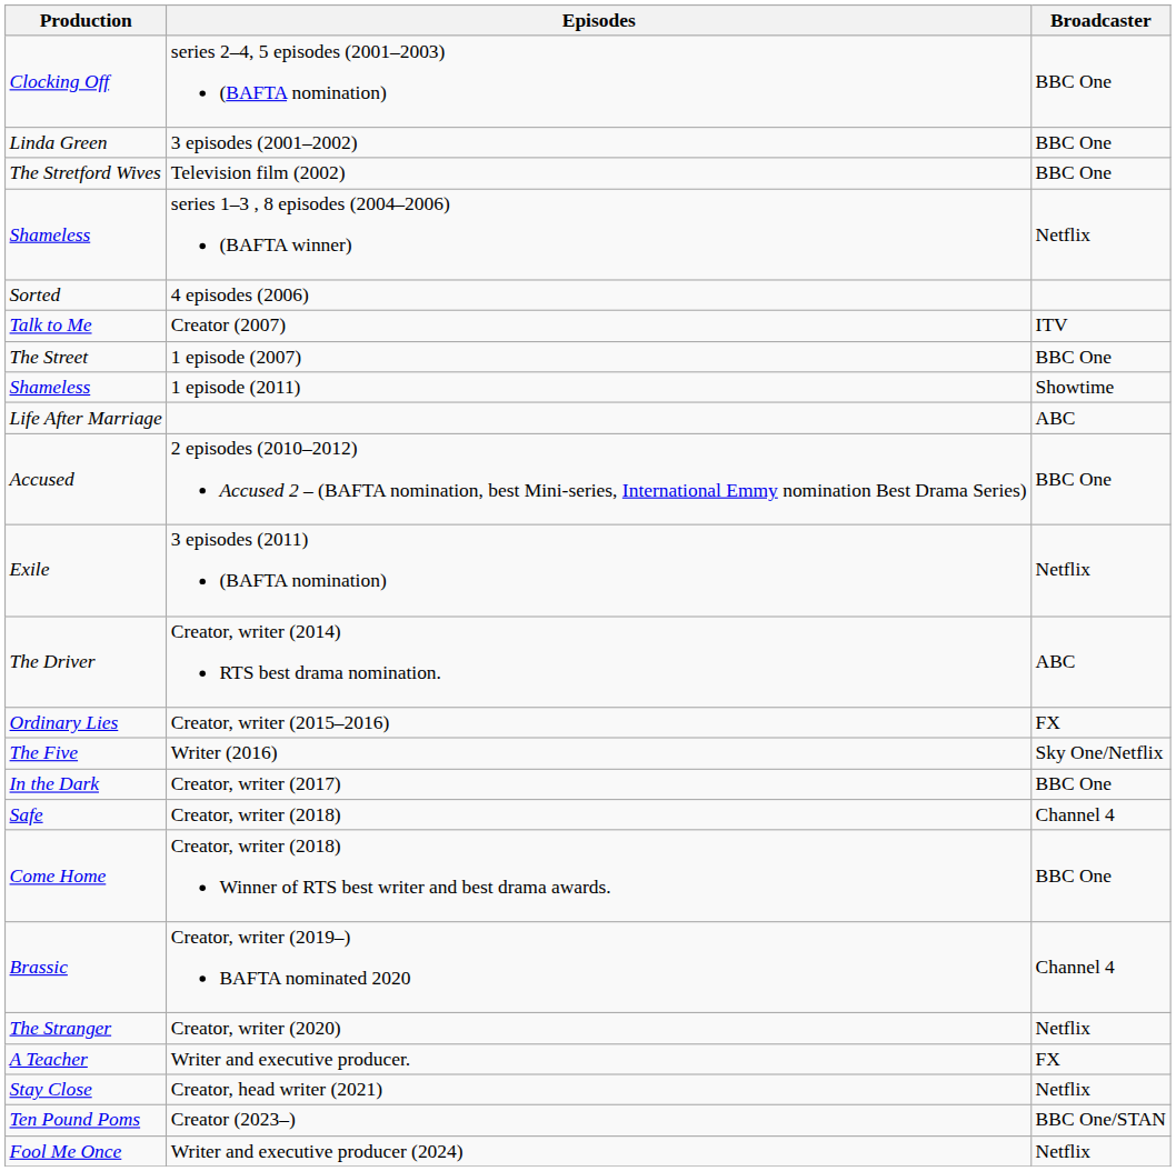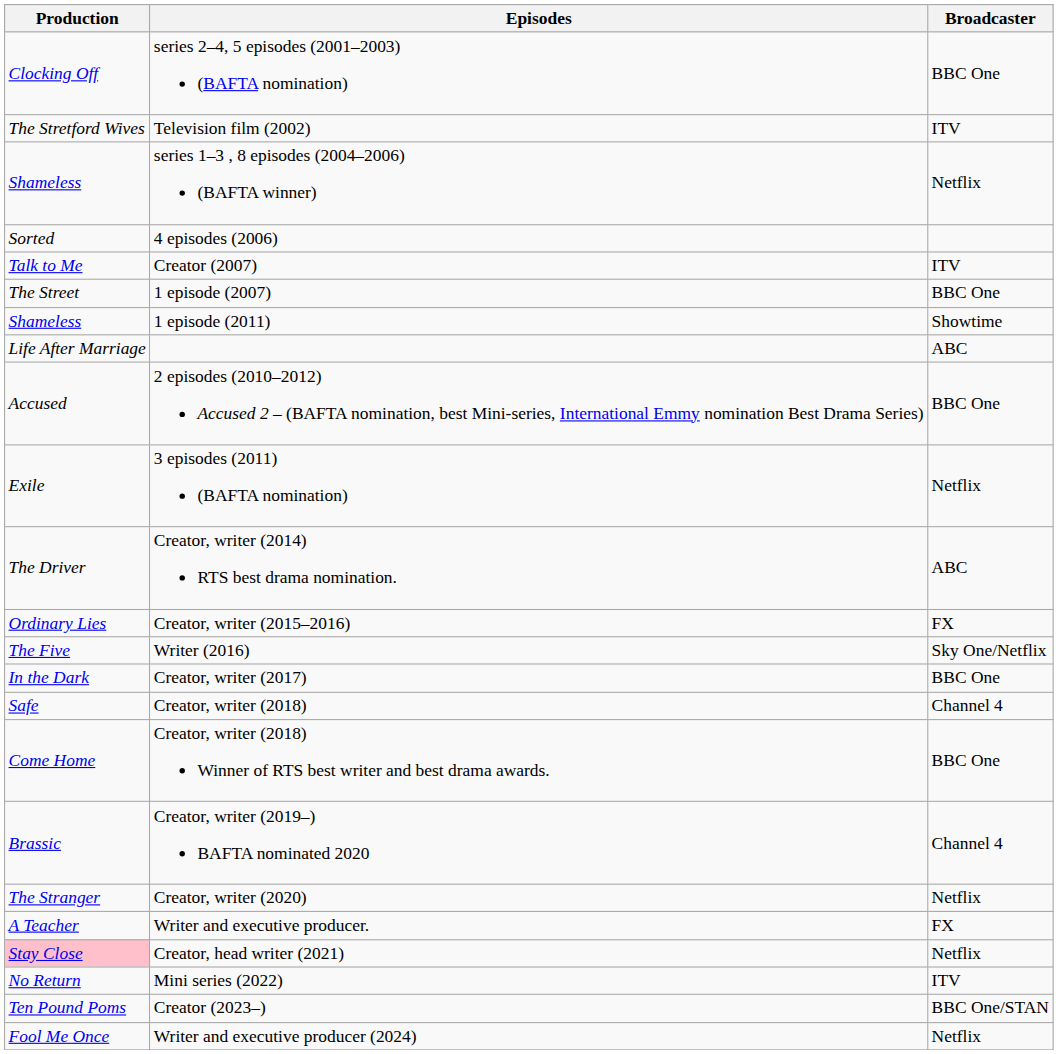- row: Linda Green | 3 episodes (2001–2002) | BBC One
Television film (2002) | Broadcaster: BBC One -> ITV
Creator, head writer (2021) | Production: no background -> pink background
+ row: No Return | Mini series (2022) | ITV
